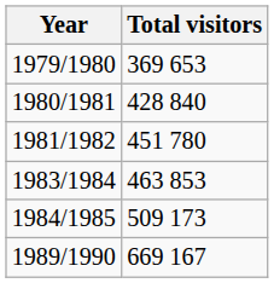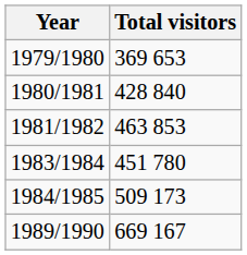1981/1982 | Total visitors: 451 780 -> 463 853
1983/1984 | Total visitors: 463 853 -> 451 780
